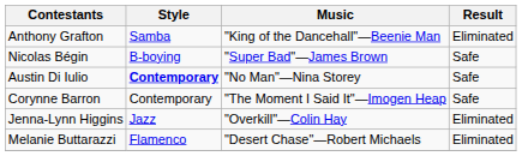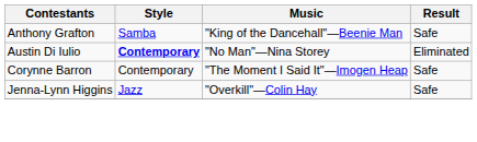Anthony Grafton | Result: Eliminated -> Safe
- row: Nicolas Bégin | B-boying | "Super Bad"—James Brown | Safe
Austin Di Iulio | Result: Safe -> Eliminated
Jenna-Lynn Higgins | Result: Eliminated -> Safe
- row: Melanie Buttarazzi | Flamenco | "Desert Chase"—Robert Michaels | Eliminated
